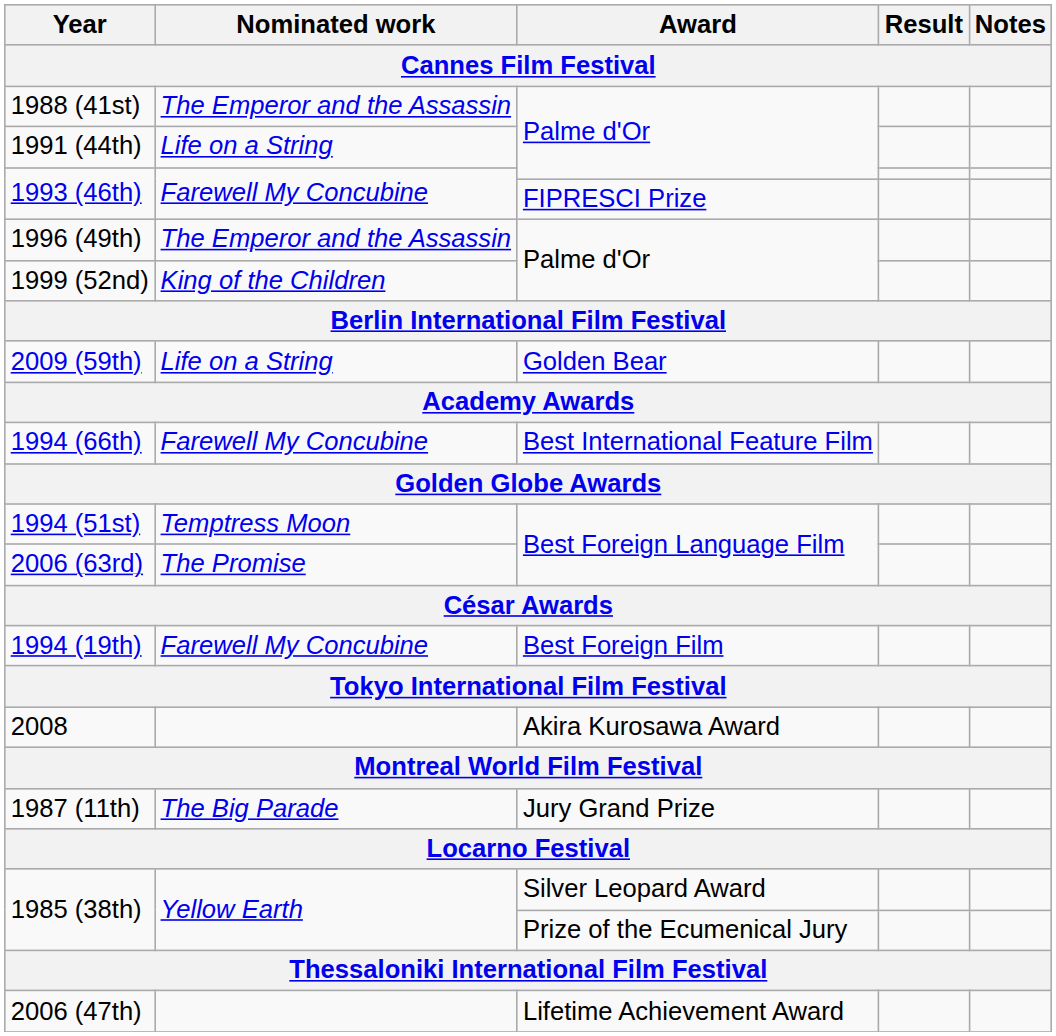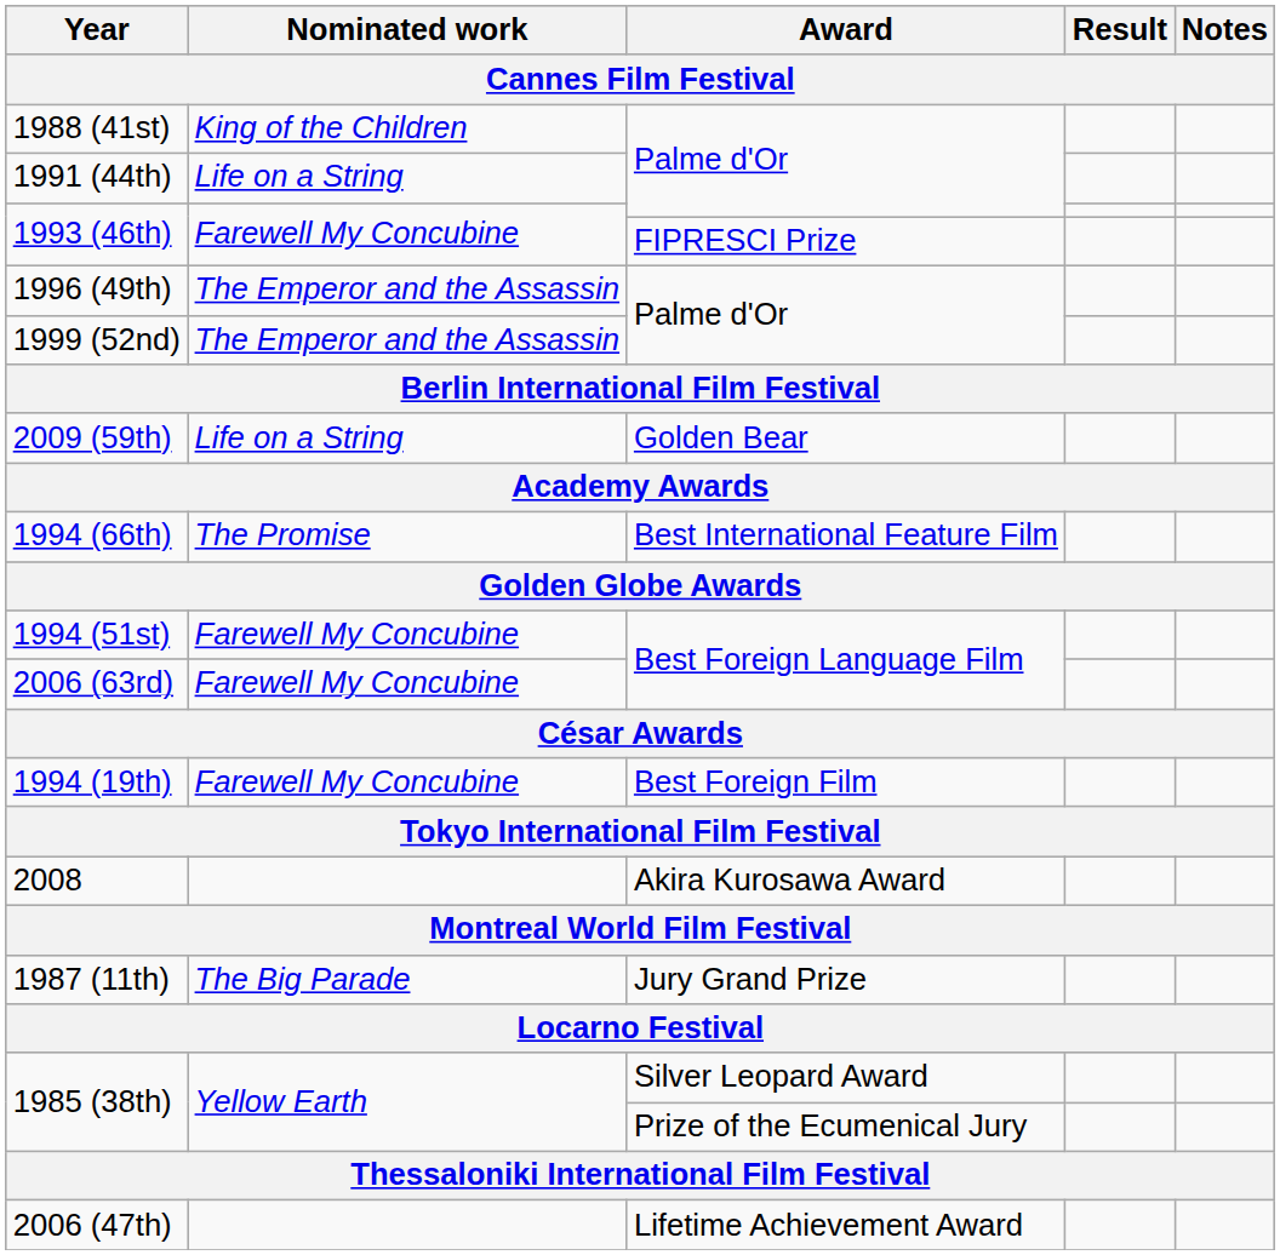1988 (41st) | Nominated work: The Emperor and the Assassin -> King of the Children
1999 (52nd) | Nominated work: King of the Children -> The Emperor and the Assassin
1994 (66th) | Nominated work: Farewell My Concubine -> The Promise
1994 (51st) | Nominated work: Temptress Moon -> Farewell My Concubine
2006 (63rd) | Nominated work: The Promise -> Farewell My Concubine
